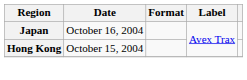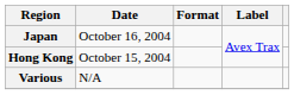+ row: Various | N/A
